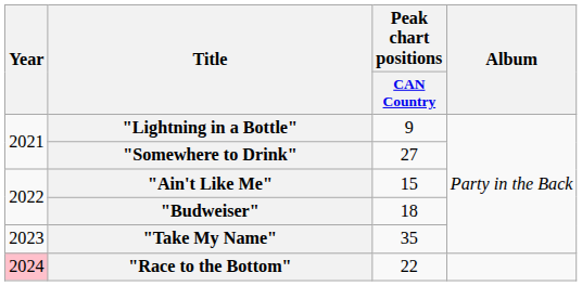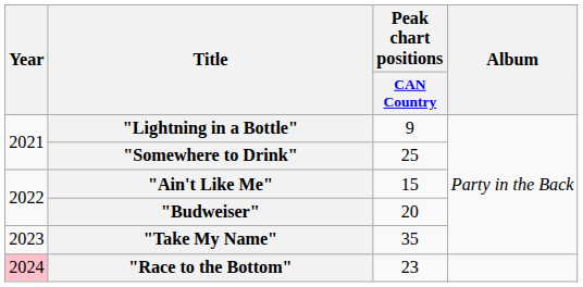"Somewhere to Drink" | Peak chart positions / CAN Country: 27 -> 25
"Budweiser" | Peak chart positions / CAN Country: 18 -> 20
"Race to the Bottom" | Peak chart positions / CAN Country: 22 -> 23
